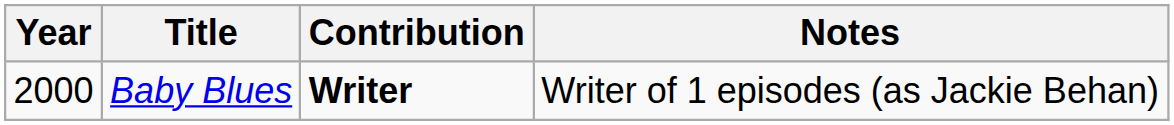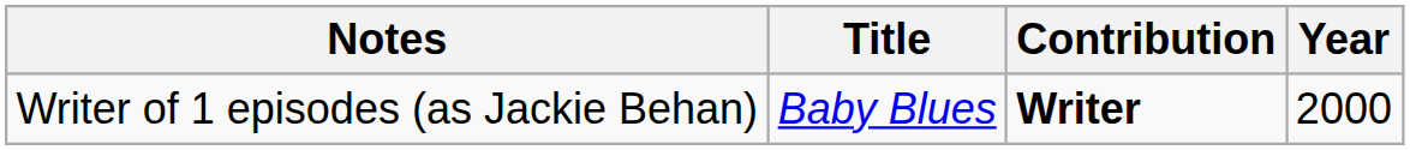columns swapped: Year <-> Notes
